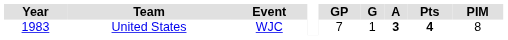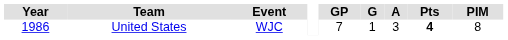United States | Year: 1983 -> 1986
United States | A: bold -> normal
